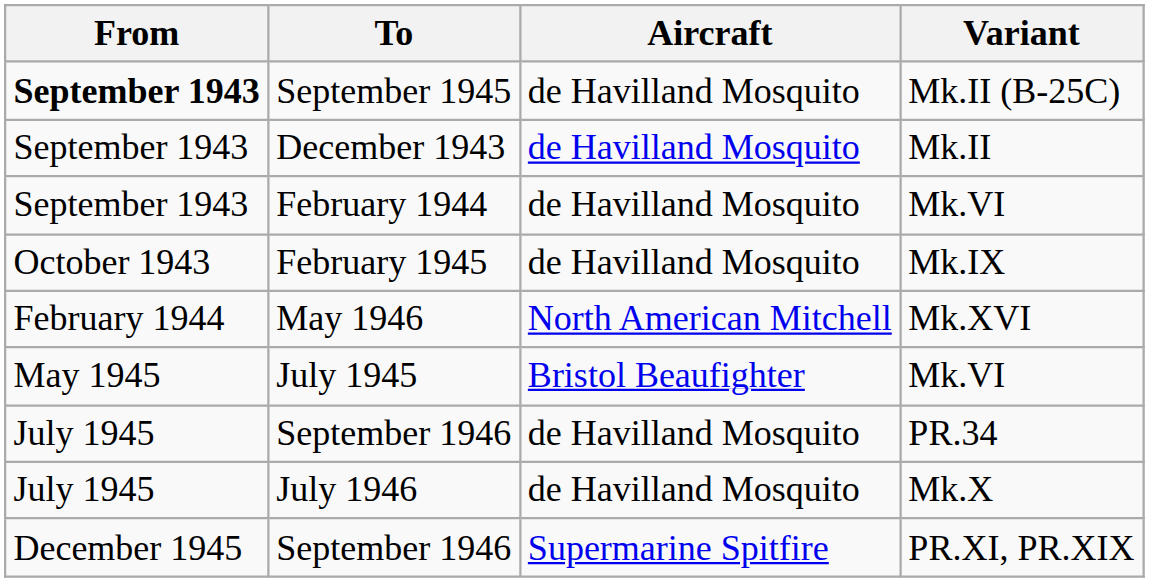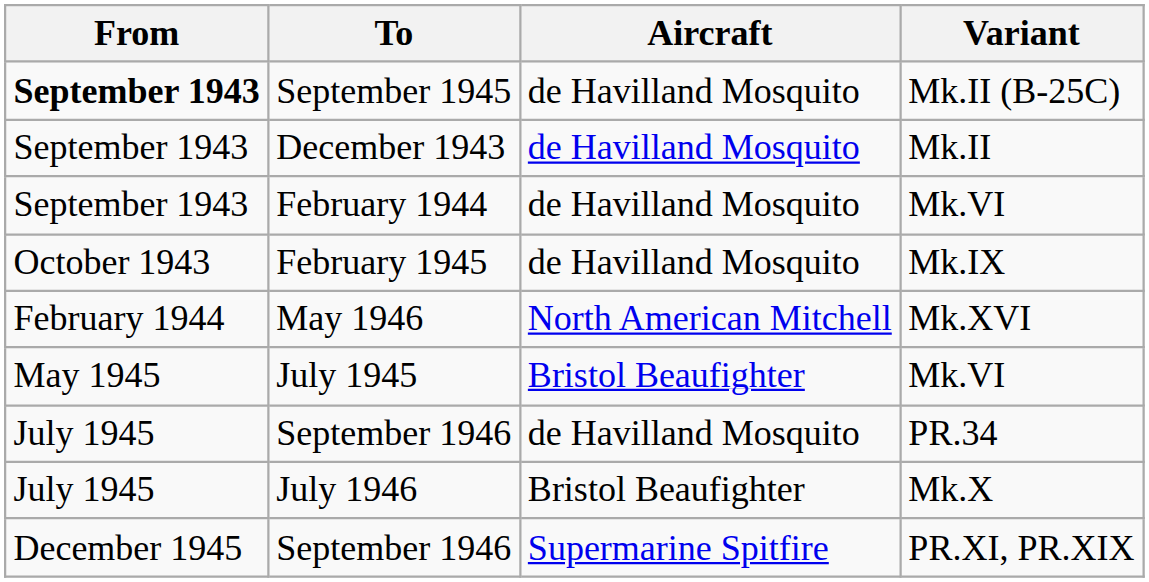July 1946 | Aircraft: de Havilland Mosquito -> Bristol Beaufighter
